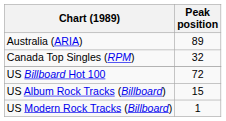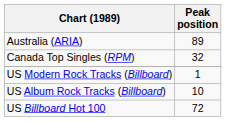rows swapped: US Billboard Hot 100 <-> US Modern Rock Tracks (Billboard)
US Album Rock Tracks (Billboard) | Peak position: 15 -> 10
